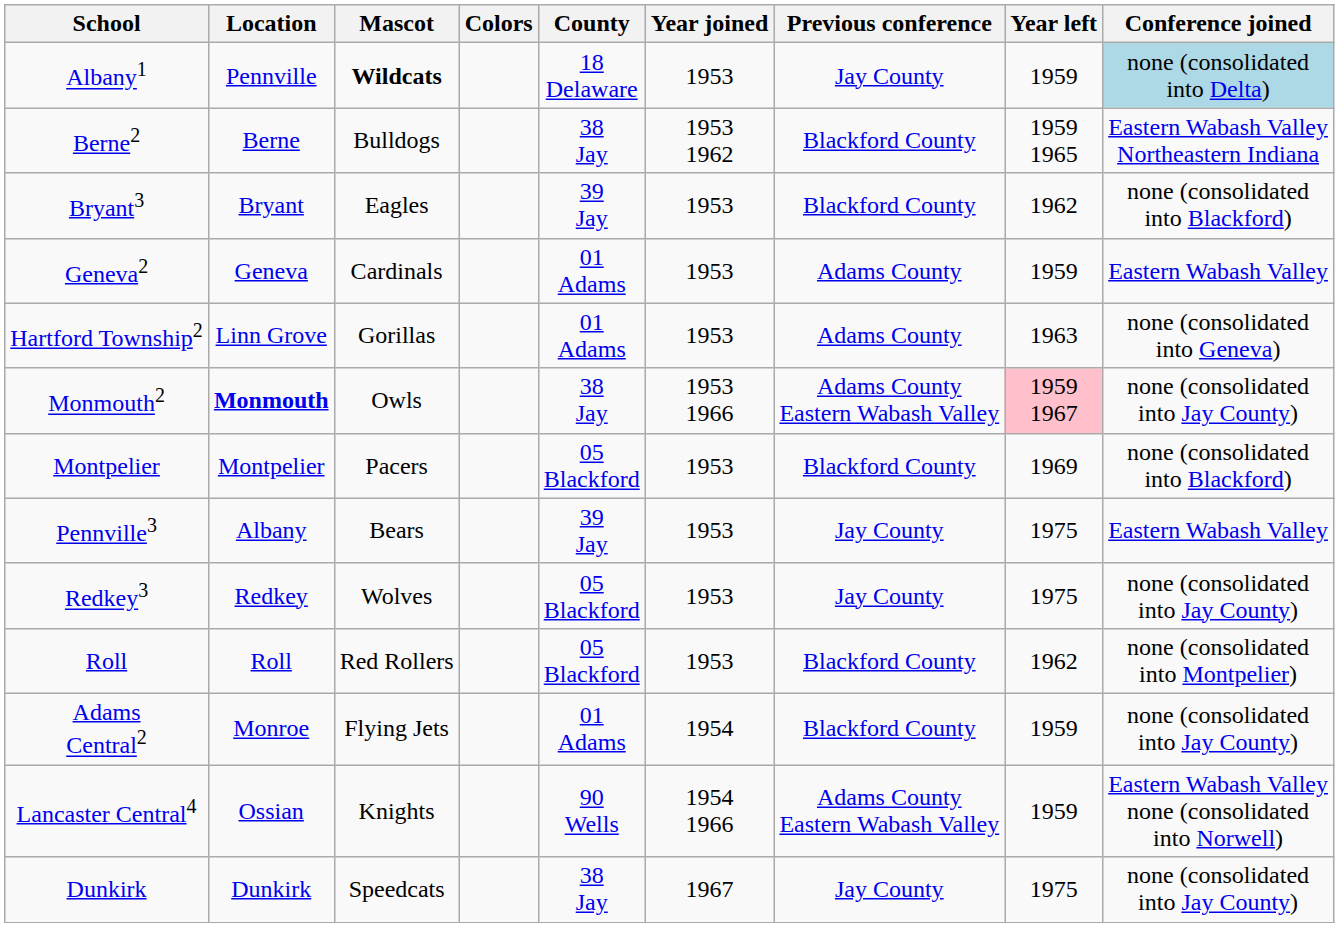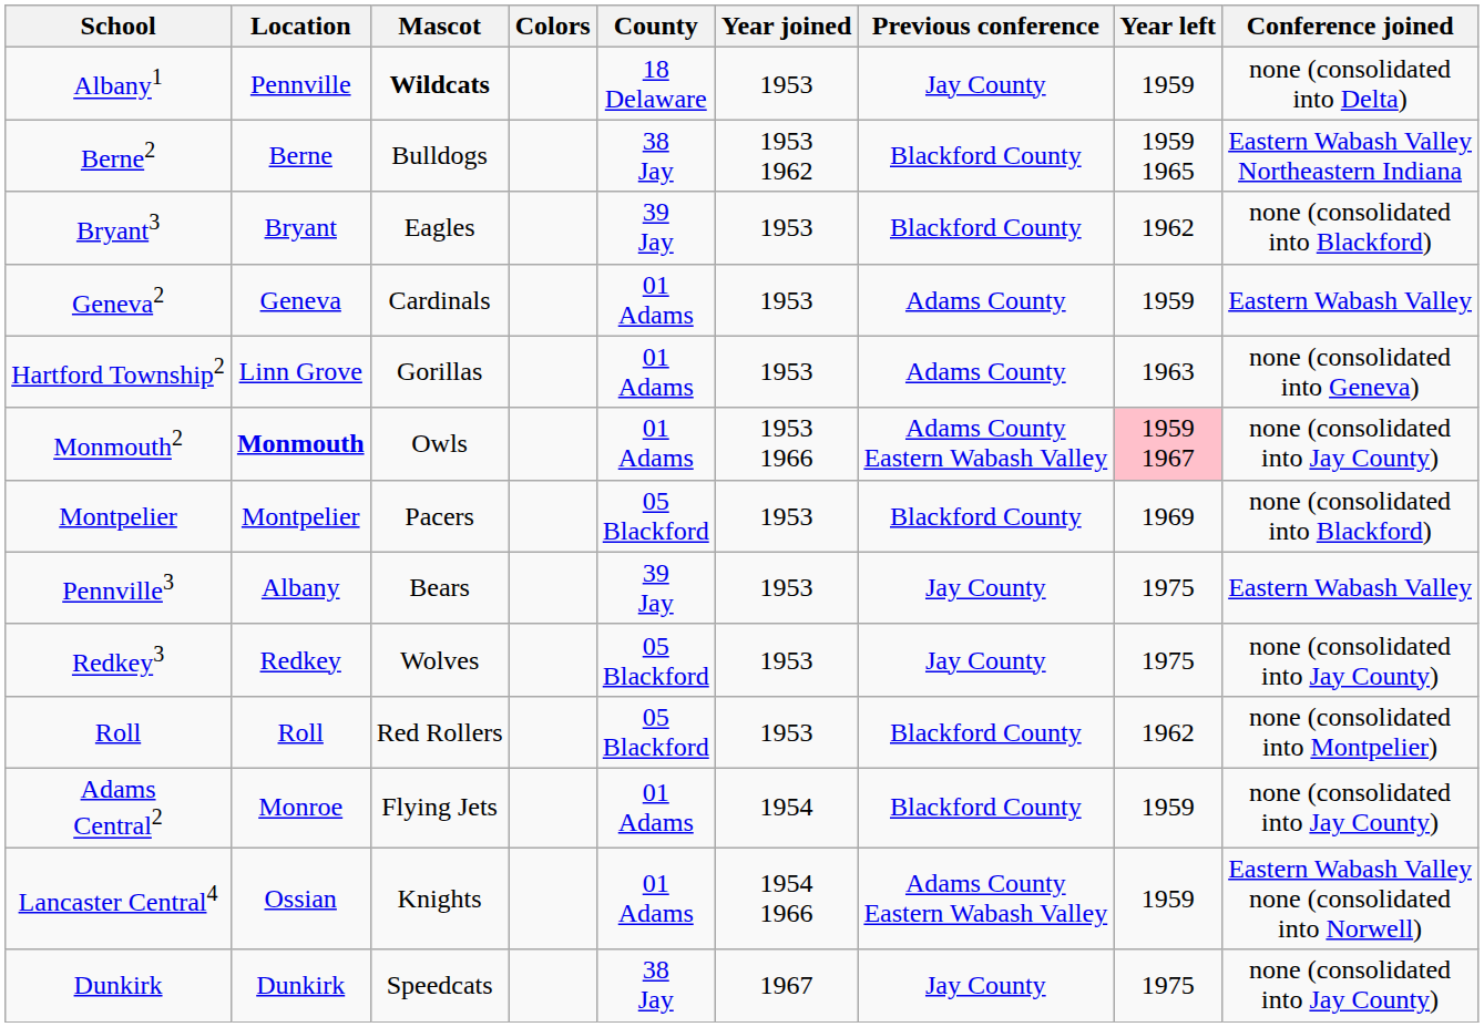Albany1 | Conference joined: lightblue background -> no background
Monmouth2 | County: 38 Jay -> 01 Adams
Lancaster Central4 | County: 90 Wells -> 01 Adams
